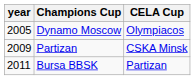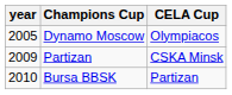Bursa BBSK | year: 2011 -> 2010
